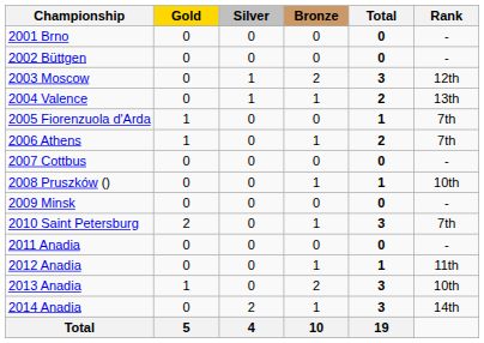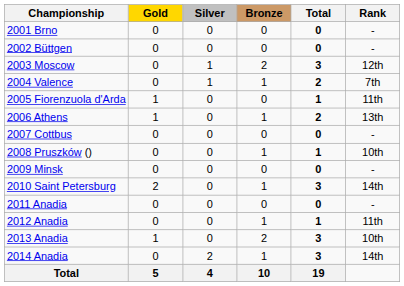2004 Valence | Rank: 13th -> 7th
2005 Fiorenzuola d'Arda | Rank: 7th -> 11th
2006 Athens | Rank: 7th -> 13th
2010 Saint Petersburg | Rank: 7th -> 14th
